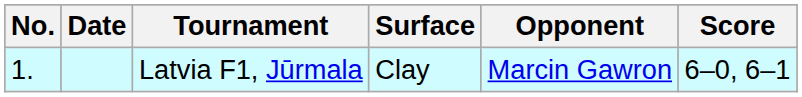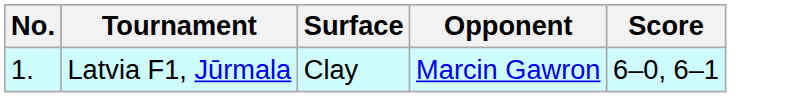- column: Date
